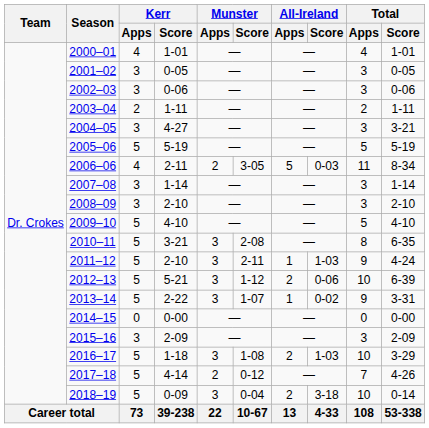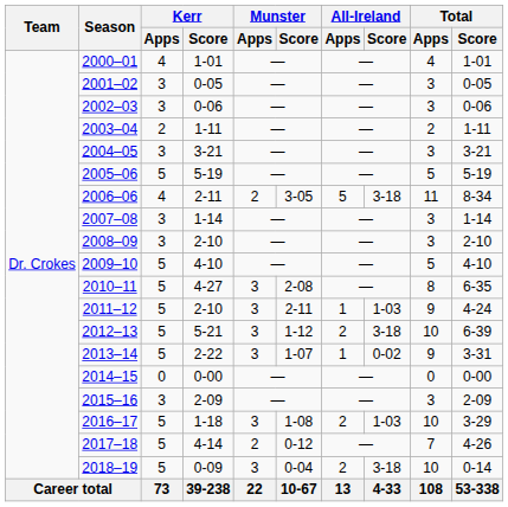2004–05 | Kerr / Score: 4-27 -> 3-21
2006–06 | All-Ireland / Score: 0-03 -> 3-18
2010–11 | Kerr / Score: 3-21 -> 4-27
2012–13 | All-Ireland / Score: 0-06 -> 3-18
